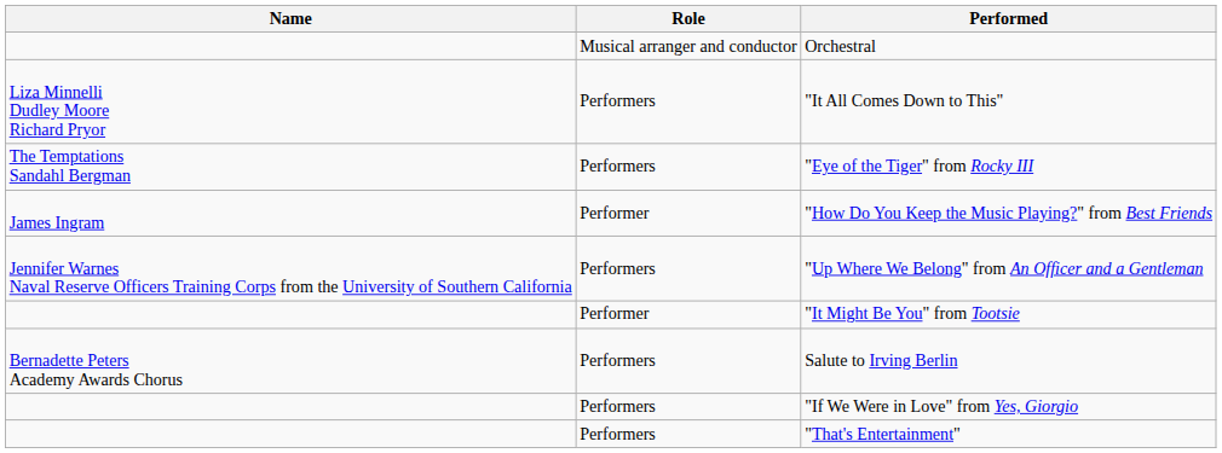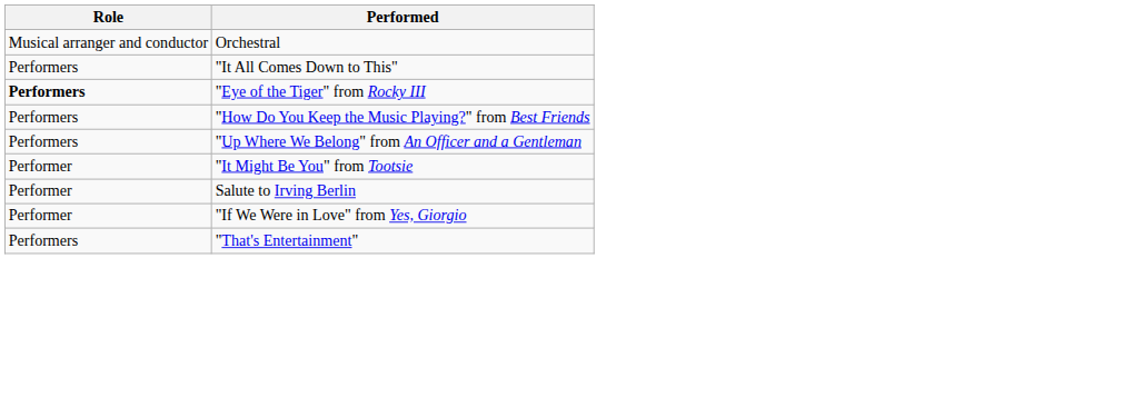- column: Name | Liza Minnelli Dudley Moore Richard Pryor | The Temptations Sandahl Bergman | James Ingram | Jennifer Warnes Naval Reserve Officers Training Corps from the University of Southern California | Bernadette Peters Academy Awards Chorus
"Eye of the Tiger" from Rocky III | Role: normal -> bold
"How Do You Keep the Music Playing?" from Best Friends | Role: Performer -> Performers
Salute to Irving Berlin | Role: Performers -> Performer
"If We Were in Love" from Yes, Giorgio | Role: Performers -> Performer
